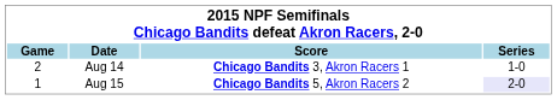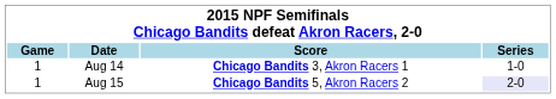Aug 14 | Game: 2 -> 1
